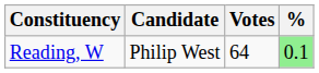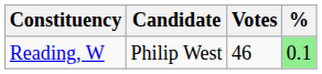Reading, W | Votes: 64 -> 46
